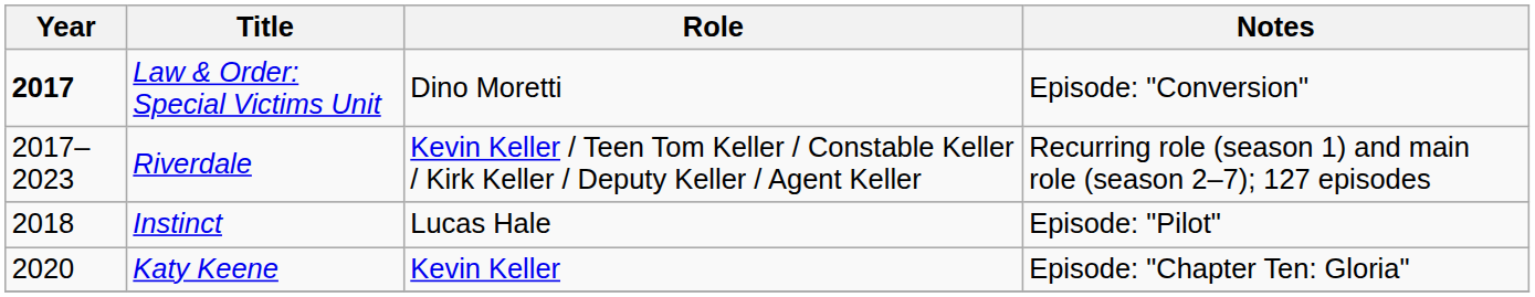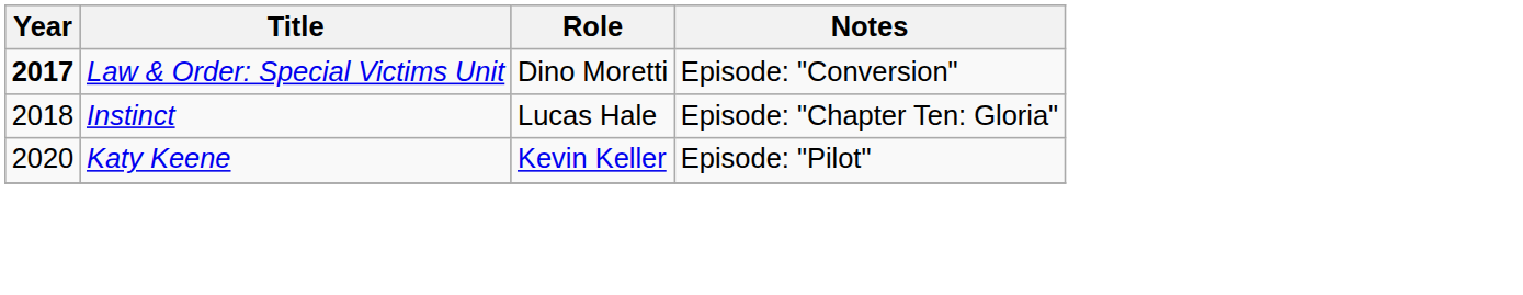- row: 2017–2023 | Riverdale | Kevin Keller / Teen Tom Keller / Constable Keller / Kirk Keller / Deputy Keller / Agent Keller | Recurring role (season 1) and main role (season 2–7); 127 episodes
Instinct | Notes: Episode: "Pilot" -> Episode: "Chapter Ten: Gloria"
Katy Keene | Notes: Episode: "Chapter Ten: Gloria" -> Episode: "Pilot"
